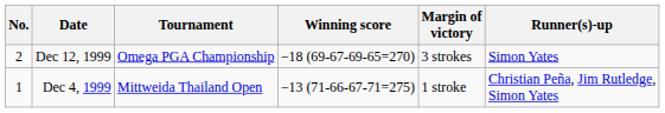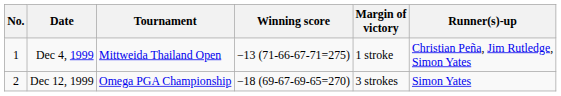rows swapped: Dec 4, 1999 <-> Dec 12, 1999
